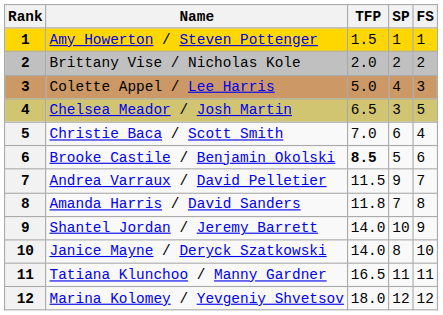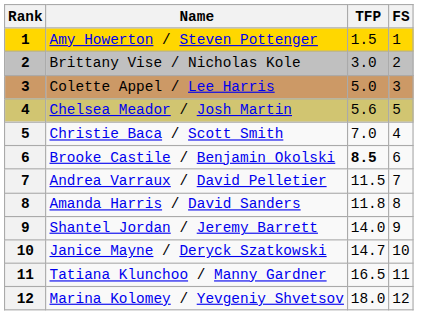- column: SP | 1 | 2 | 4 | 3 | 6 | 5 | 9 | 7 | 10 | 8 | 11 | 12
Brittany Vise / Nicholas Kole | TFP: 2.0 -> 3.0
Chelsea Meador / Josh Martin | TFP: 6.5 -> 5.6
Janice Mayne / Deryck Szatkowski | TFP: 14.0 -> 14.7
